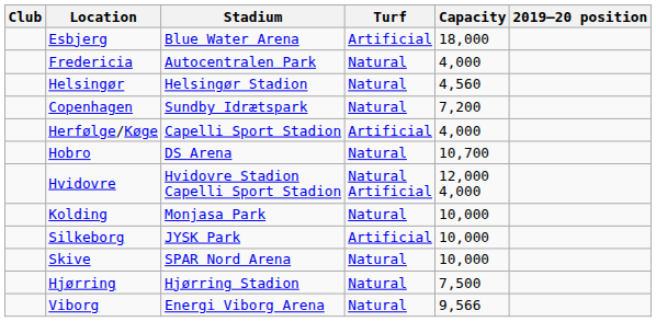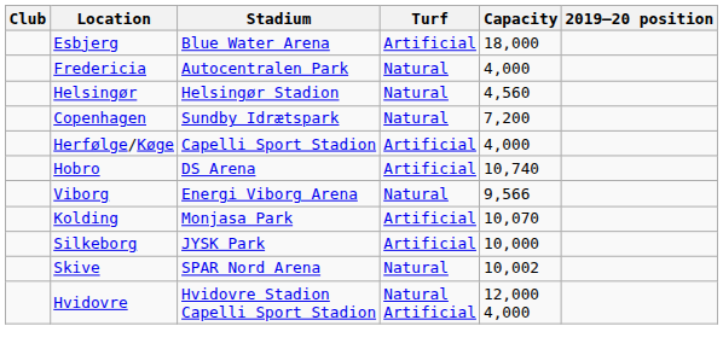Hobro | Turf: Natural -> Artificial
Hobro | Capacity: 10,700 -> 10,740
rows swapped: Hvidovre <-> Viborg
Kolding | Turf: Natural -> Artificial
Kolding | Capacity: 10,000 -> 10,070
Skive | Capacity: 10,000 -> 10,002
- row: Hjørring | Hjørring Stadion | Natural | 7,500
